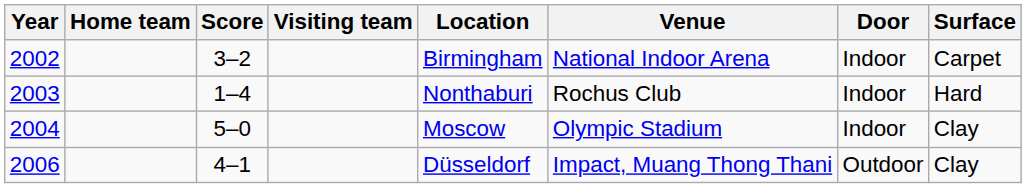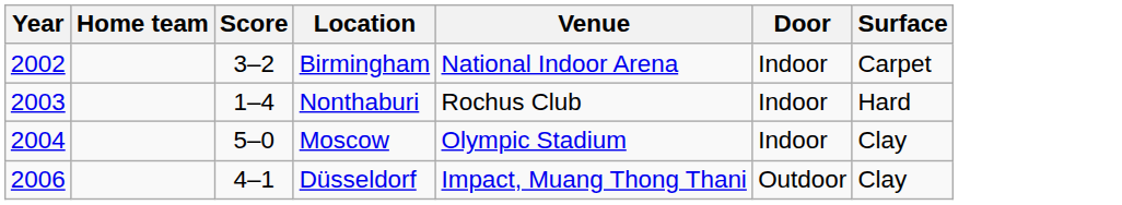- column: Visiting team
